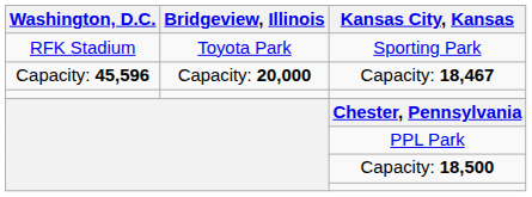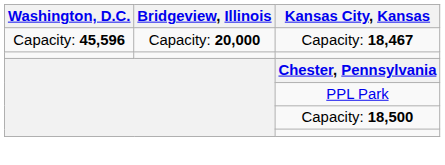- row: RFK Stadium | Toyota Park | Sporting Park
